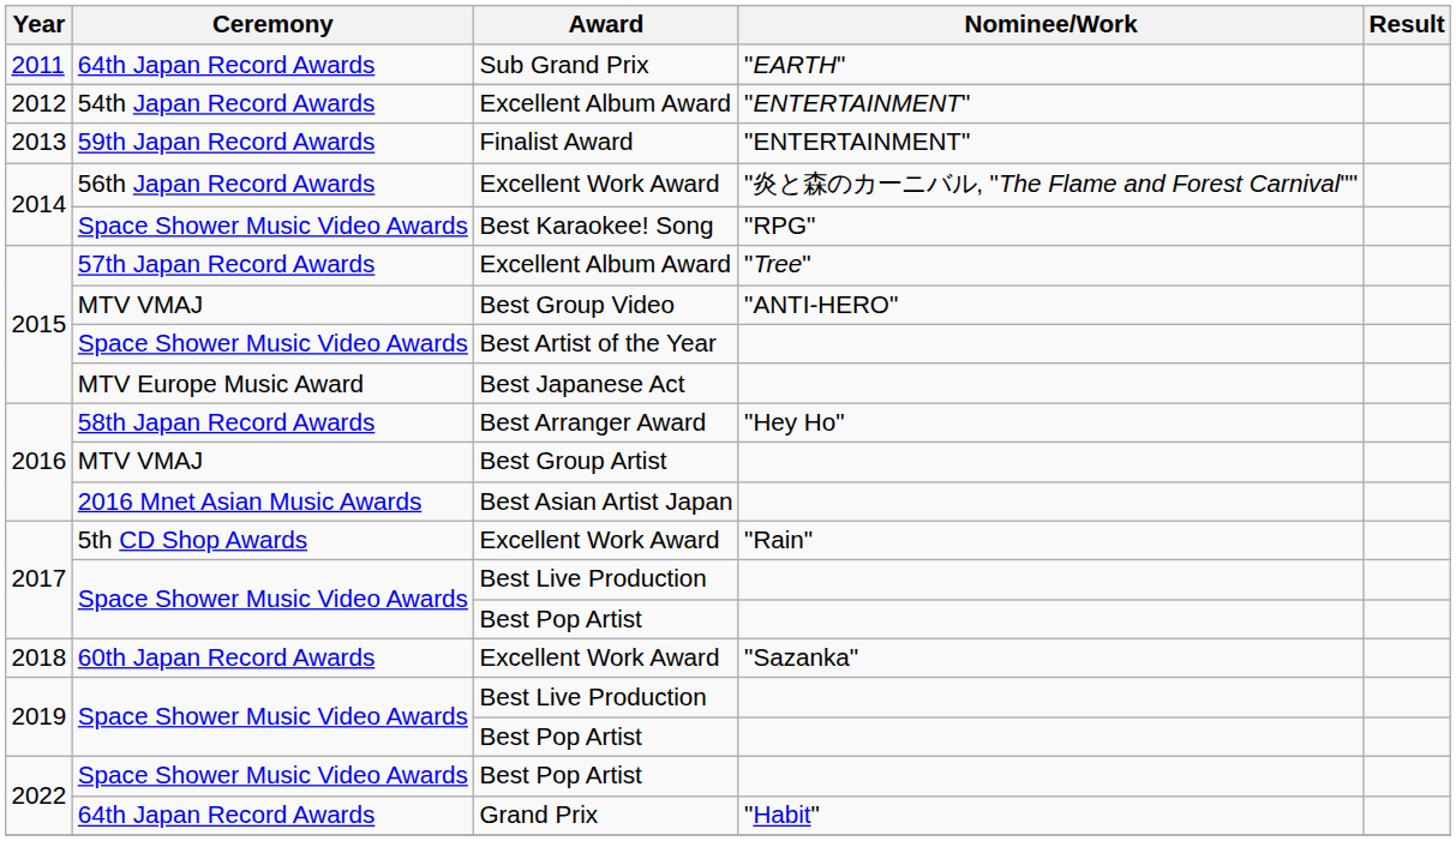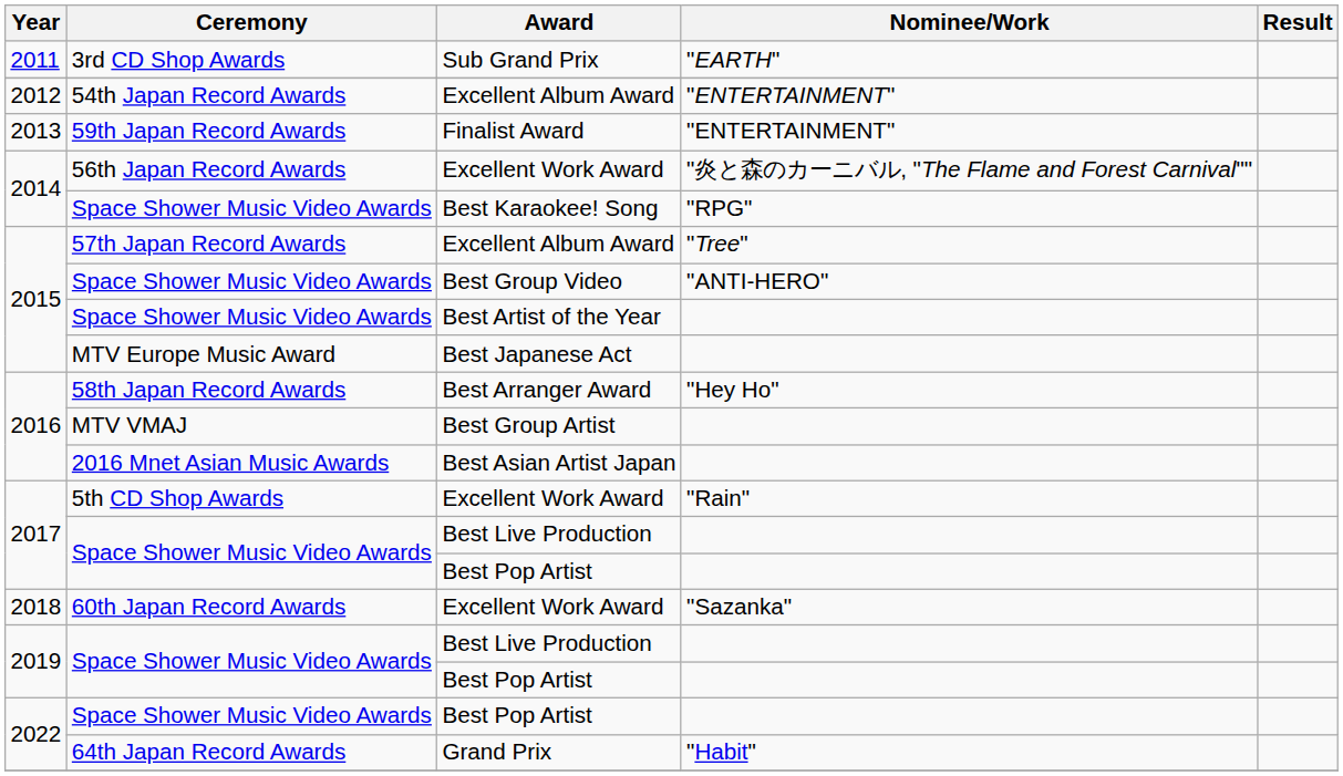Sub Grand Prix | Ceremony: 64th Japan Record Awards -> 3rd CD Shop Awards
Best Group Video | Ceremony: MTV VMAJ -> Space Shower Music Video Awards
